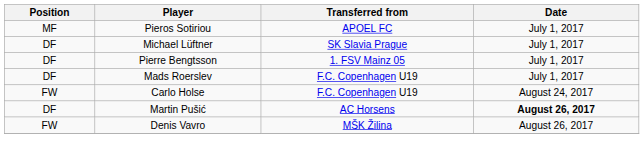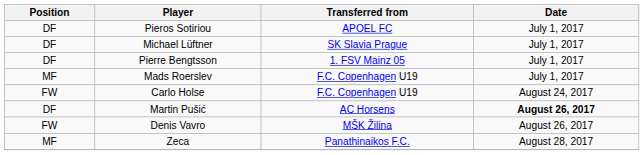Pieros Sotiriou | Position: MF -> DF
Mads Roerslev | Position: DF -> MF
+ row: MF | Zeca | Panathinaikos F.C. | August 28, 2017
